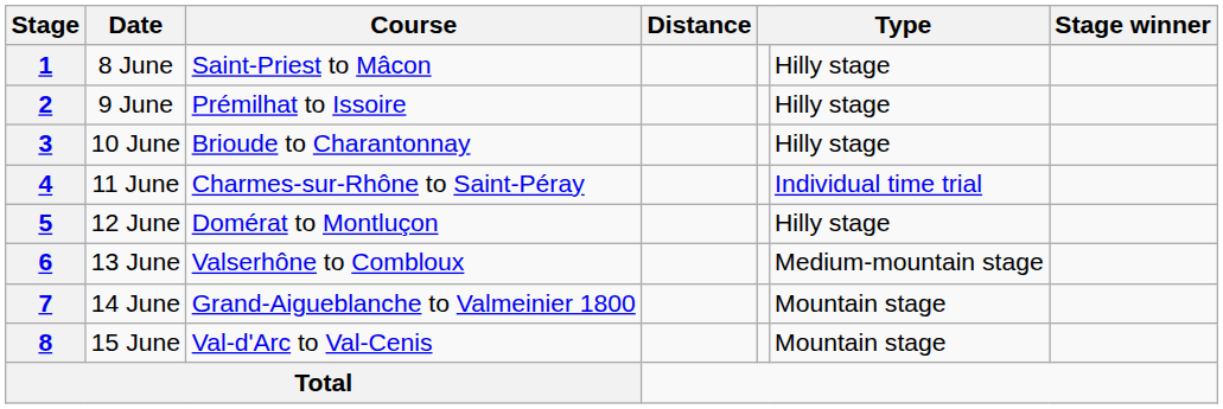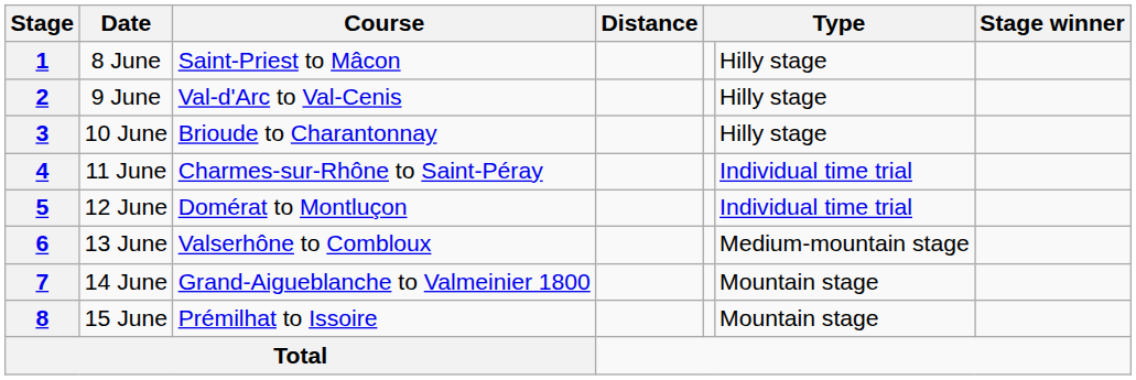2 | Course: Prémilhat to Issoire -> Val-d'Arc to Val-Cenis
5 | column 6: Hilly stage -> Individual time trial
8 | Course: Val-d'Arc to Val-Cenis -> Prémilhat to Issoire
